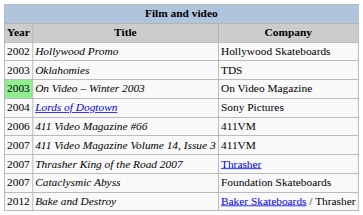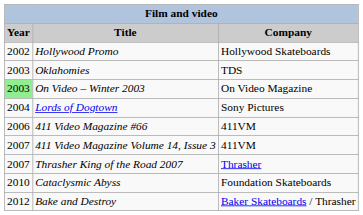Cataclysmic Abyss | Year: 2007 -> 2010
